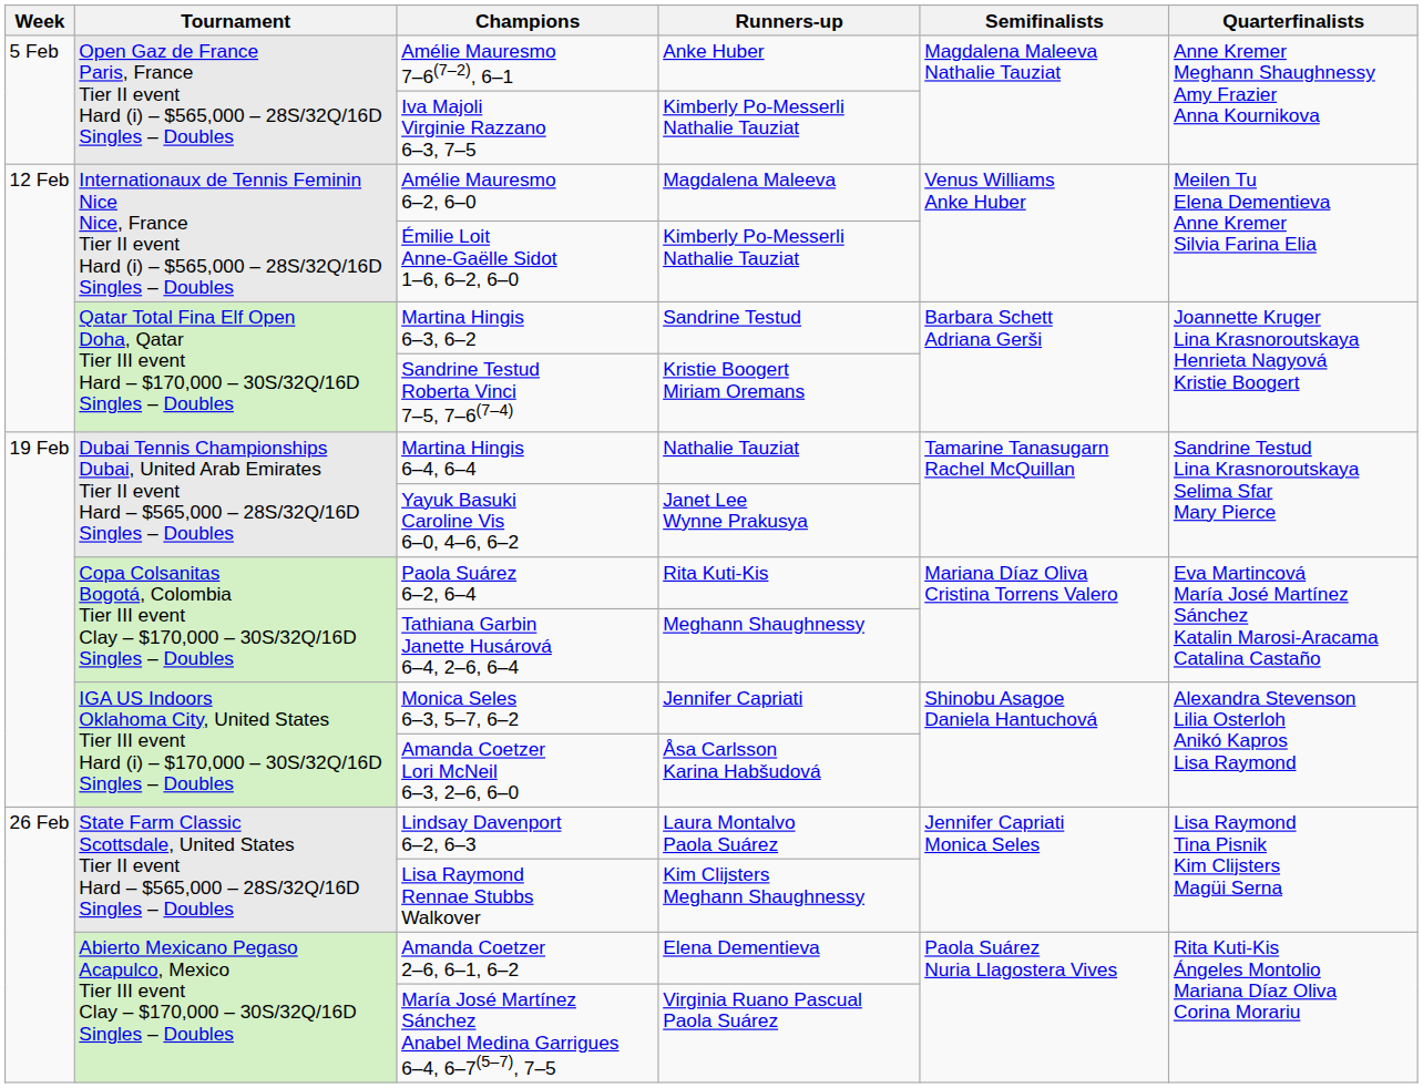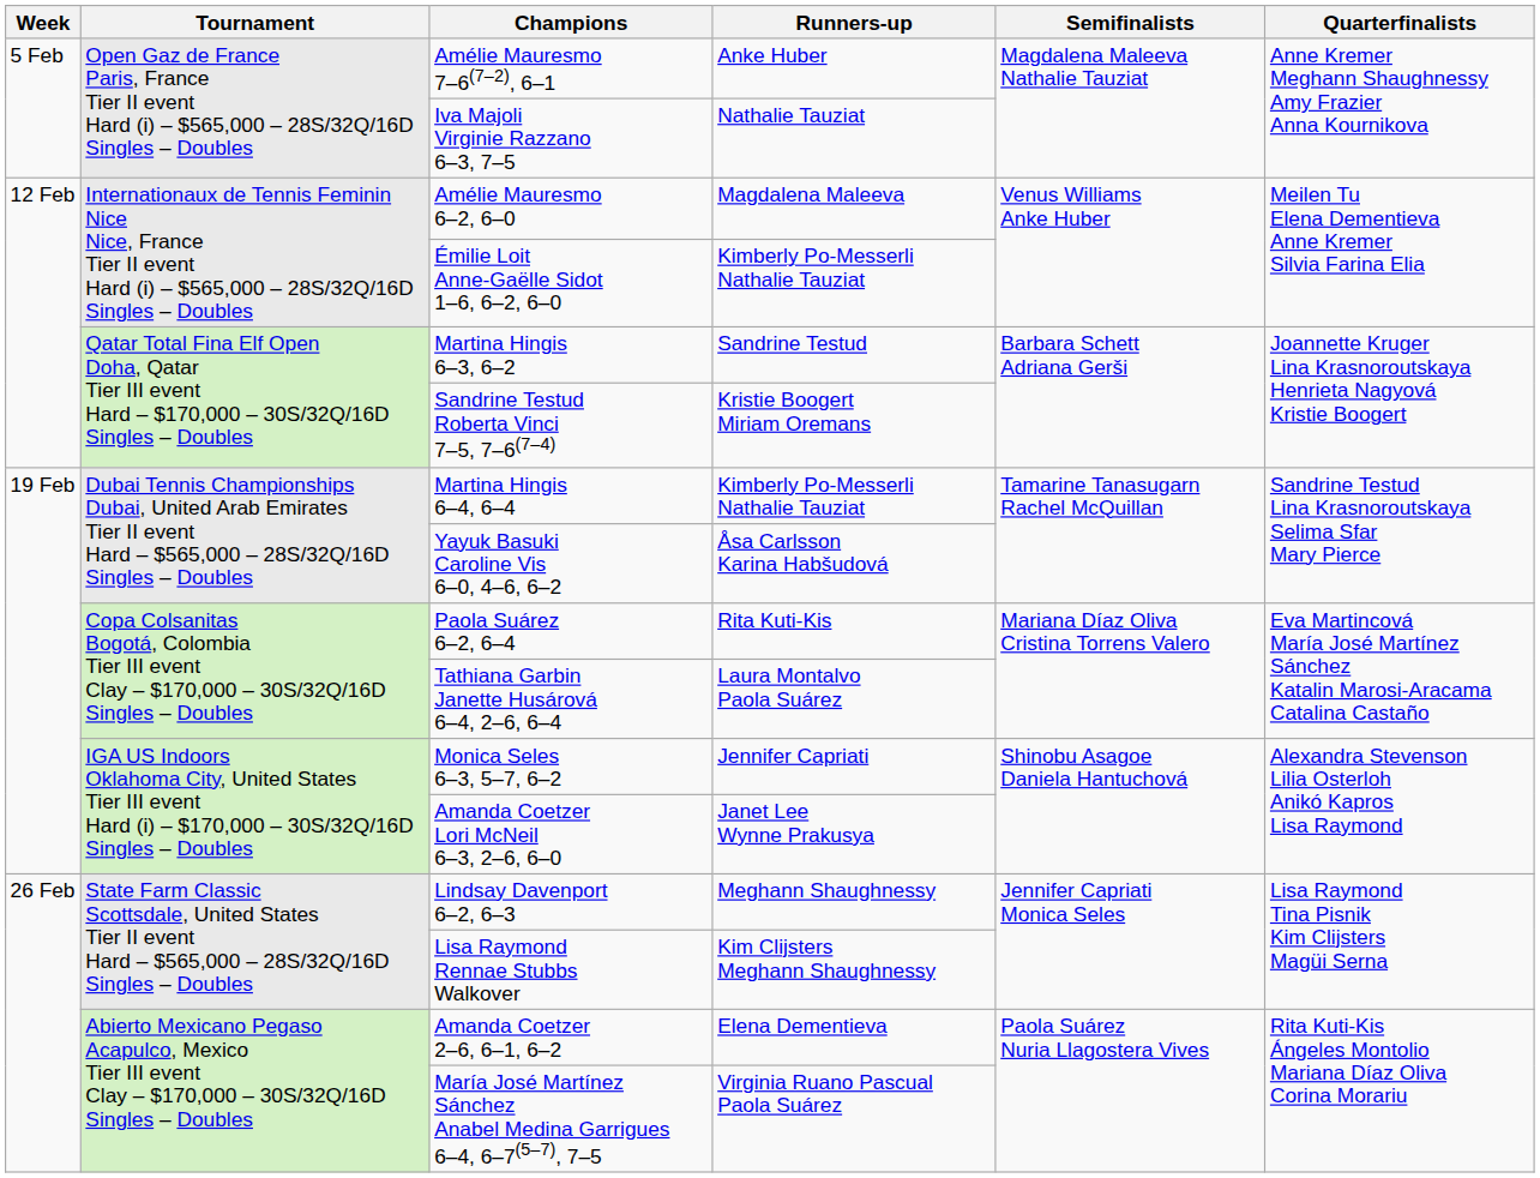Iva Majoli Virginie Razzano 6–3, 7–5 | Runners-up: Kimberly Po-Messerli Nathalie Tauziat -> Nathalie Tauziat
Martina Hingis 6–4, 6–4 | Runners-up: Nathalie Tauziat -> Kimberly Po-Messerli Nathalie Tauziat
Yayuk Basuki Caroline Vis 6–0, 4–6, 6–2 | Runners-up: Janet Lee Wynne Prakusya -> Åsa Carlsson Karina Habšudová
Tathiana Garbin Janette Husárová 6–4, 2–6, 6–4 | Runners-up: Meghann Shaughnessy -> Laura Montalvo Paola Suárez
Amanda Coetzer Lori McNeil 6–3, 2–6, 6–0 | Runners-up: Åsa Carlsson Karina Habšudová -> Janet Lee Wynne Prakusya
Lindsay Davenport 6–2, 6–3 | Runners-up: Laura Montalvo Paola Suárez -> Meghann Shaughnessy
